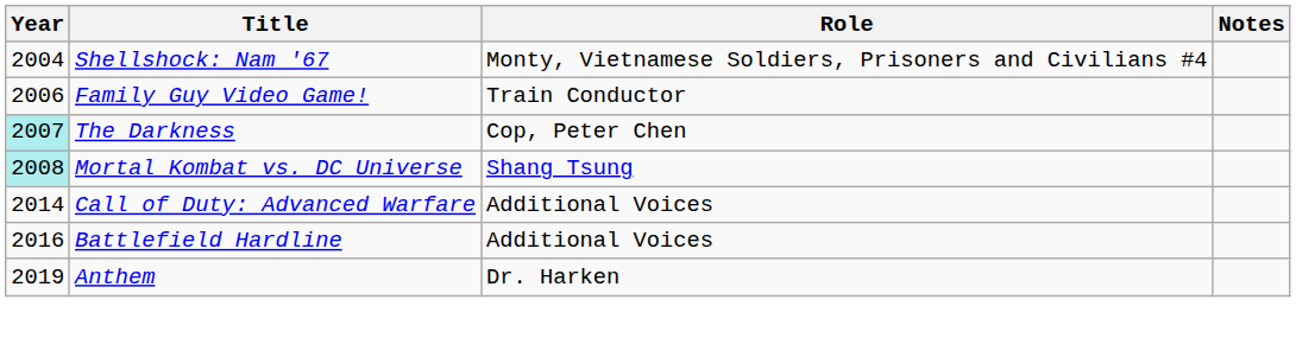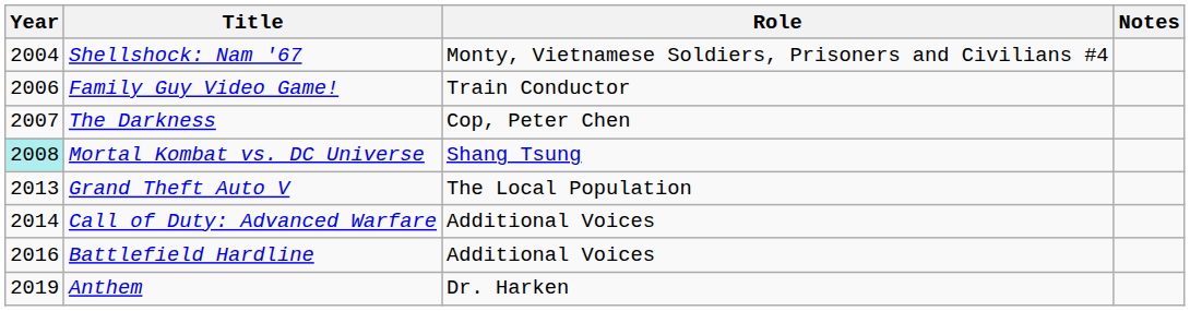The Darkness | Year: paleturquoise background -> no background
+ row: 2013 | Grand Theft Auto V | The Local Population
